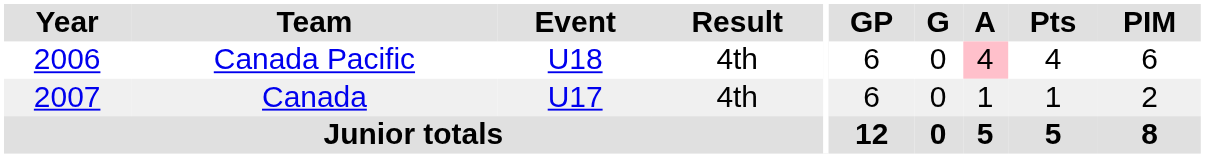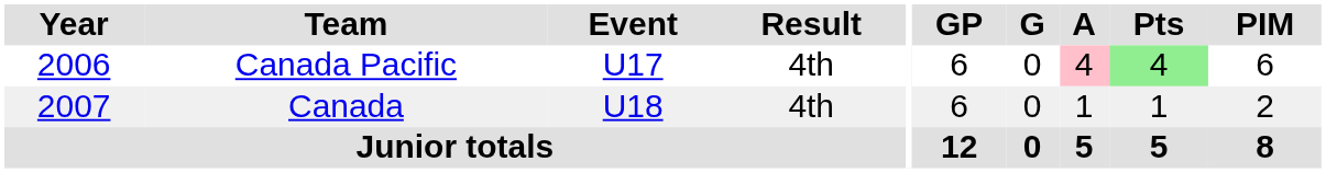Canada Pacific | Event: U18 -> U17
Canada Pacific | Pts: no background -> lightgreen background
Canada | Event: U17 -> U18
